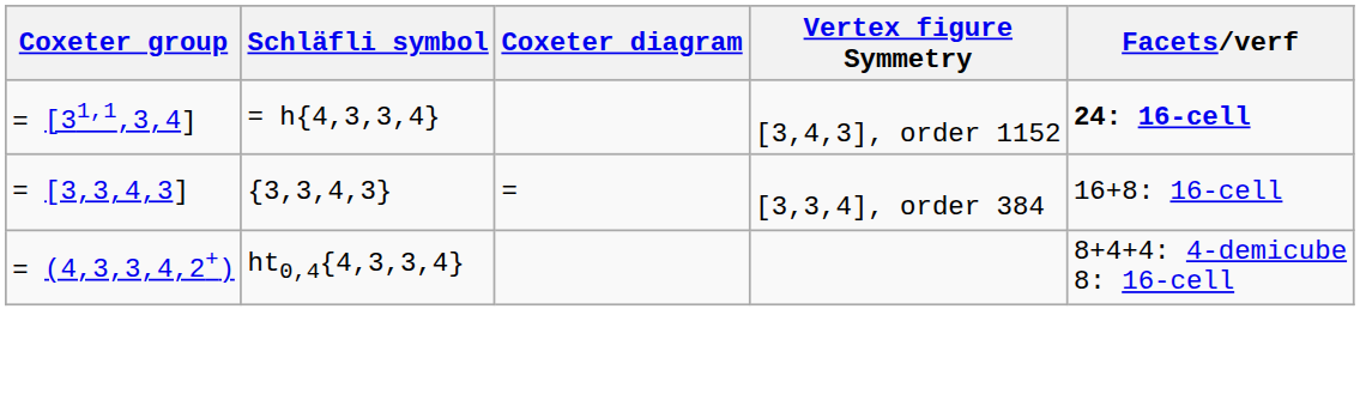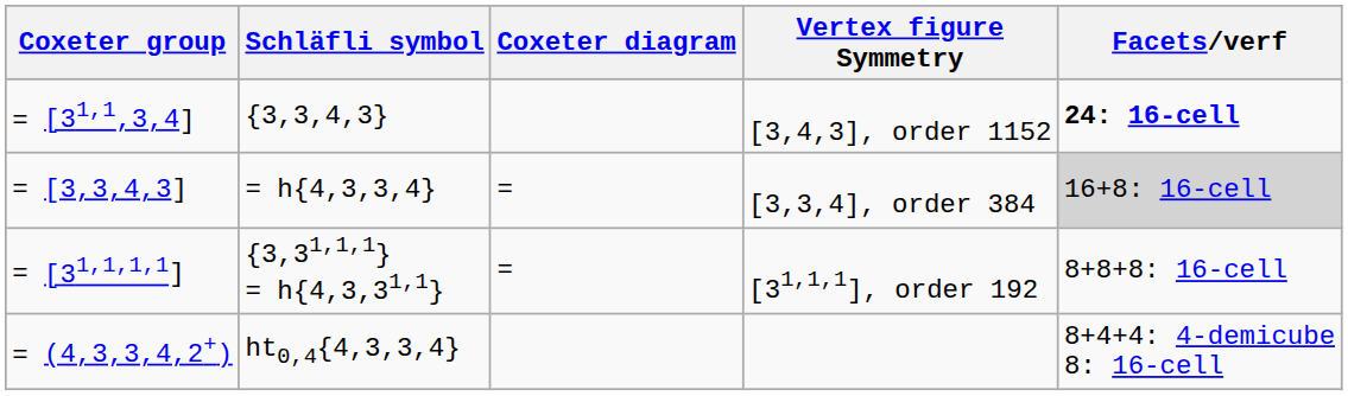[3,4,3], order 1152 | Schläfli symbol: = h{4,3,3,4} -> {3,3,4,3}
[3,3,4], order 384 | Schläfli symbol: {3,3,4,3} -> = h{4,3,3,4}
[3,3,4], order 384 | Facets/verf: no background -> lightgrey background
+ row: = [31,1,1,1] | {3,31,1,1} = h{4,3,31,1} | = | [31,1,1], order 192 | 8+8+8: 16-cell
